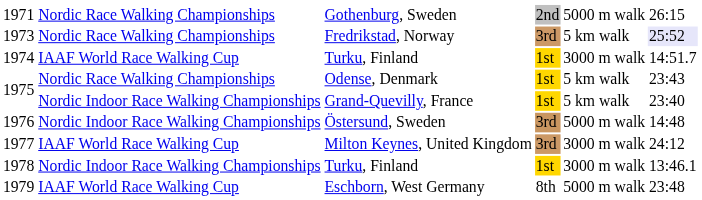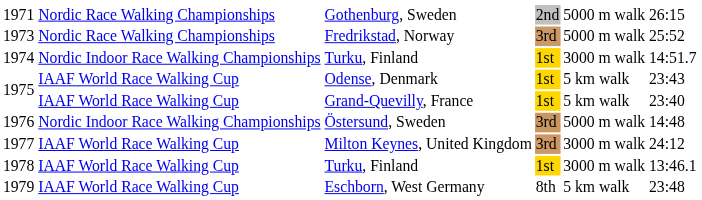1973 | column 5: 5 km walk -> 5000 m walk
1973 | column 6: lavender background -> no background
1974 | column 2: IAAF World Race Walking Cup -> Nordic Indoor Race Walking Championships
1975 / Odense, Denmark | column 2: Nordic Race Walking Championships -> IAAF World Race Walking Cup
1975 / Grand-Quevilly, France | column 2: Nordic Indoor Race Walking Championships -> IAAF World Race Walking Cup
1978 | column 2: Nordic Indoor Race Walking Championships -> IAAF World Race Walking Cup
1979 | column 5: 5000 m walk -> 5 km walk
